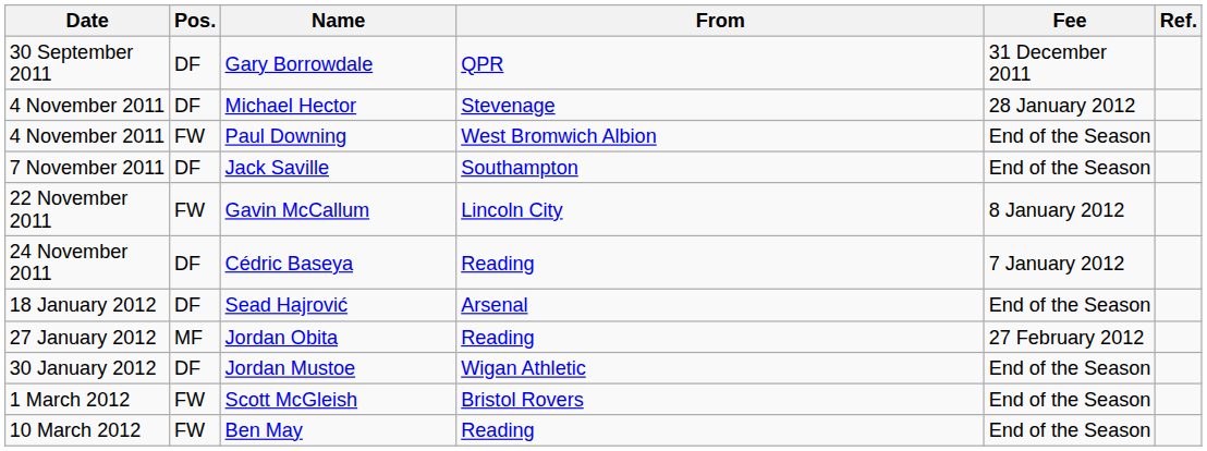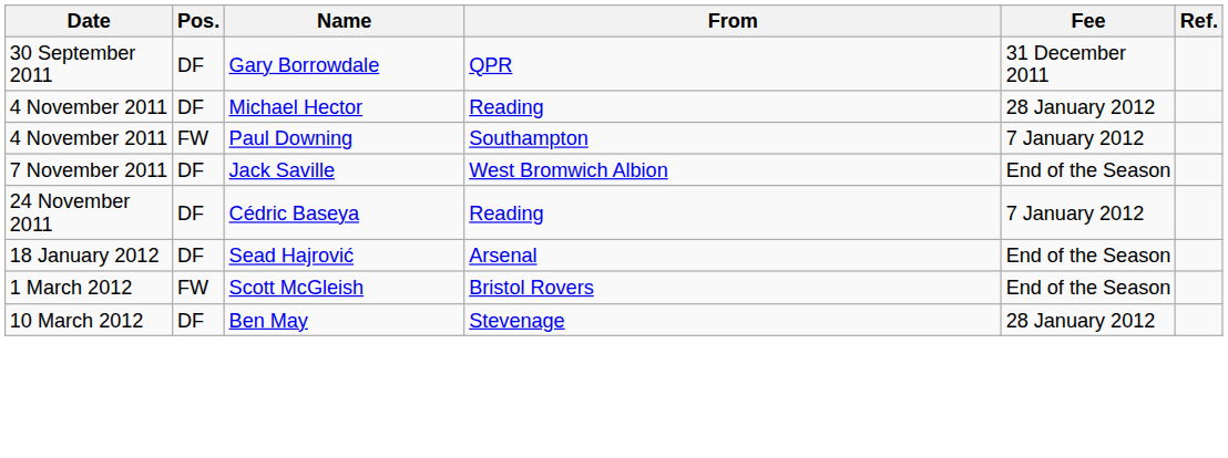Michael Hector | From: Stevenage -> Reading
Paul Downing | From: West Bromwich Albion -> Southampton
Paul Downing | Fee: End of the Season -> 7 January 2012
Jack Saville | From: Southampton -> West Bromwich Albion
- row: 22 November 2011 | FW | Gavin McCallum | Lincoln City | 8 January 2012
- row: 27 January 2012 | MF | Jordan Obita | Reading | 27 February 2012
- row: 30 January 2012 | DF | Jordan Mustoe | Wigan Athletic | End of the Season
Ben May | Pos.: FW -> DF
Ben May | From: Reading -> Stevenage
Ben May | Fee: End of the Season -> 28 January 2012
